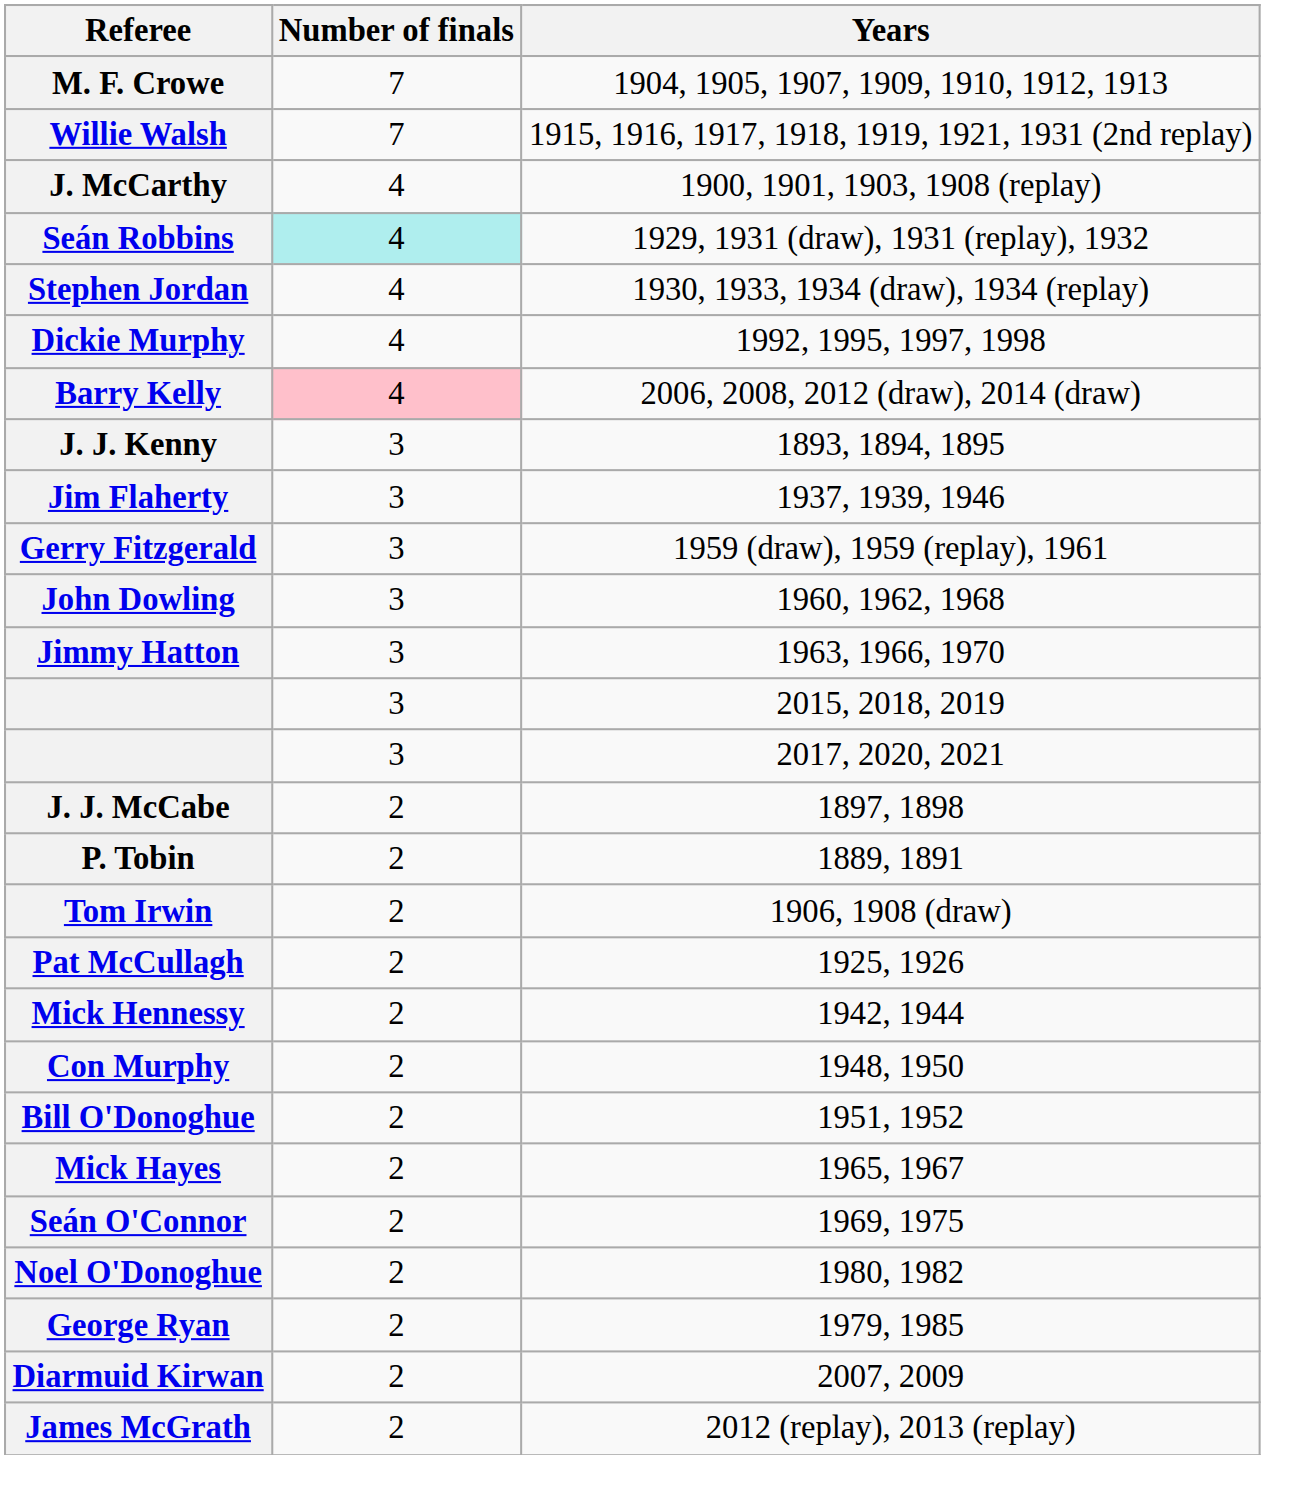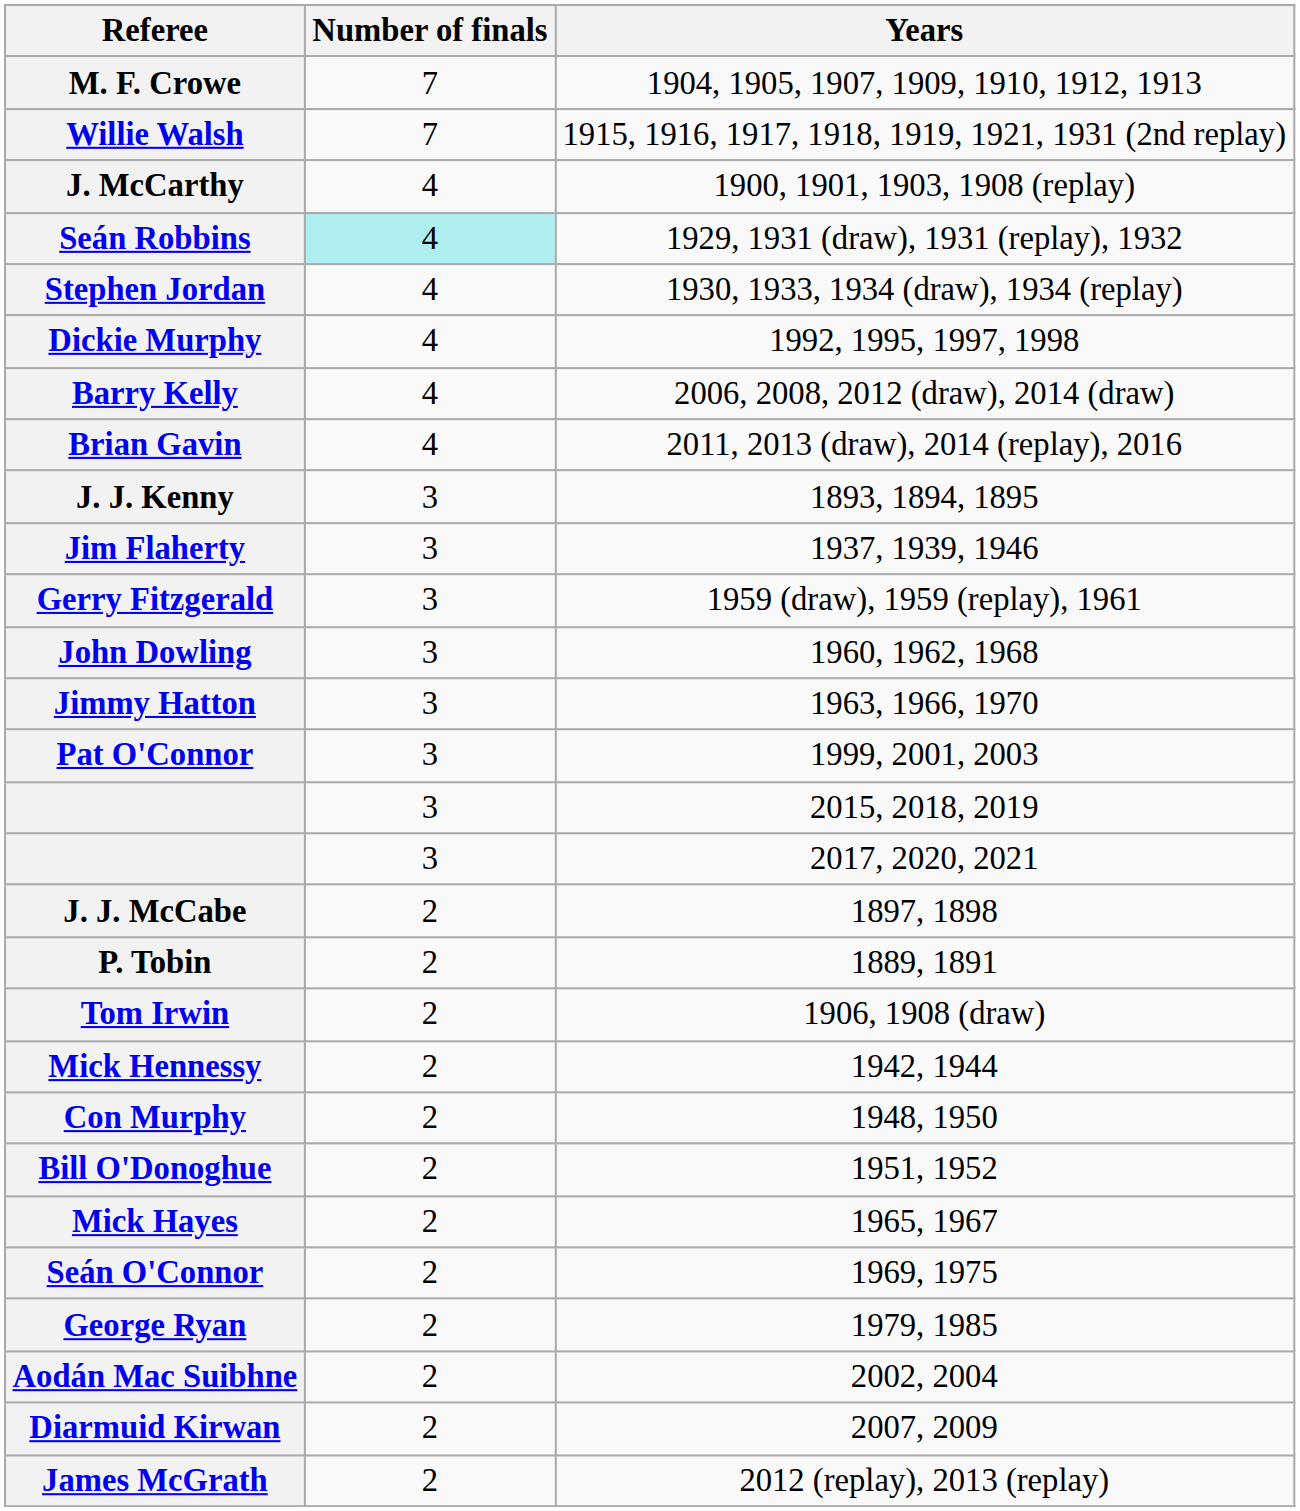Barry Kelly | Number of finals: pink background -> no background
+ row: Brian Gavin | 4 | 2011, 2013 (draw), 2014 (replay), 2016
+ row: Pat O'Connor | 3 | 1999, 2001, 2003
- row: Pat McCullagh | 2 | 1925, 1926
- row: Noel O'Donoghue | 2 | 1980, 1982
+ row: Aodán Mac Suibhne | 2 | 2002, 2004
